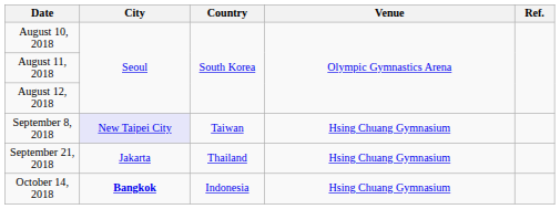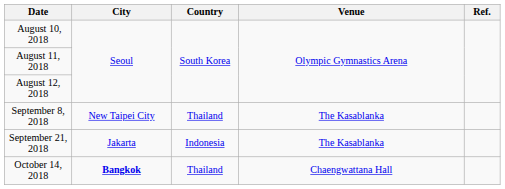September 8, 2018 | City: lavender background -> no background
September 8, 2018 | Country: Taiwan -> Thailand
September 8, 2018 | Venue: Hsing Chuang Gymnasium -> The Kasablanka
September 21, 2018 | Country: Thailand -> Indonesia
September 21, 2018 | Venue: Hsing Chuang Gymnasium -> The Kasablanka
October 14, 2018 | Country: Indonesia -> Thailand
October 14, 2018 | Venue: Hsing Chuang Gymnasium -> Chaengwattana Hall
